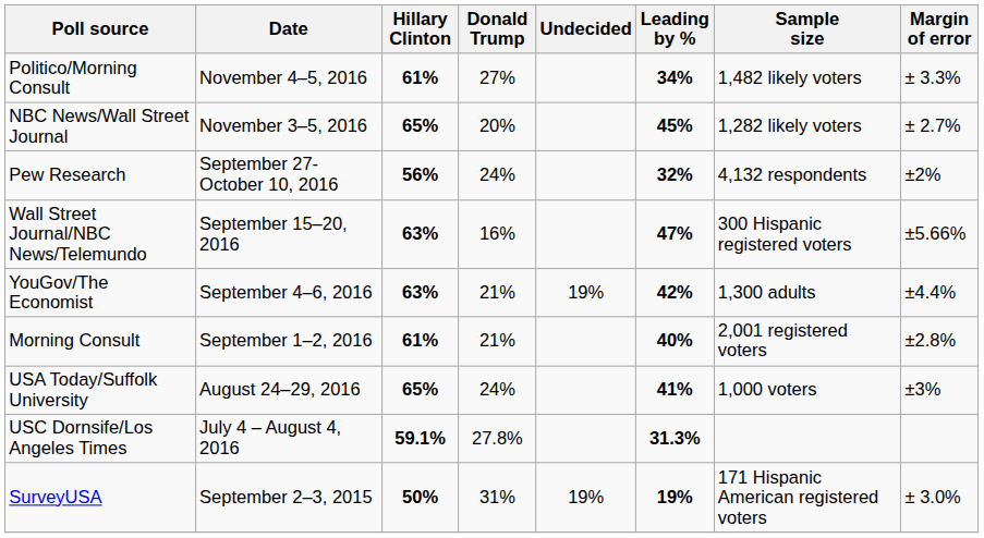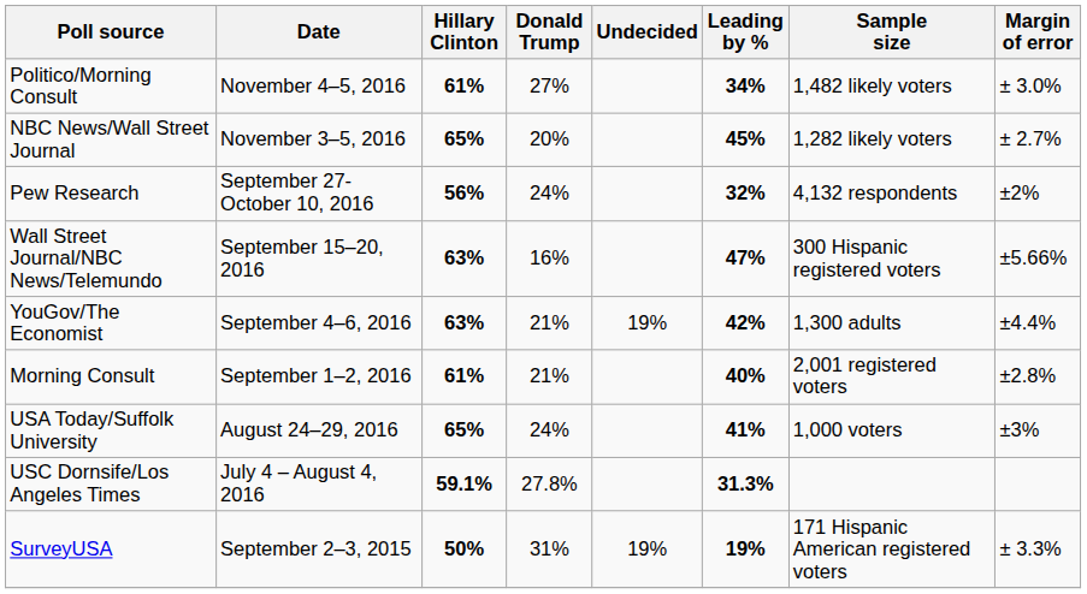Politico/Morning Consult | Margin of error: ± 3.3% -> ± 3.0%
SurveyUSA | Margin of error: ± 3.0% -> ± 3.3%
